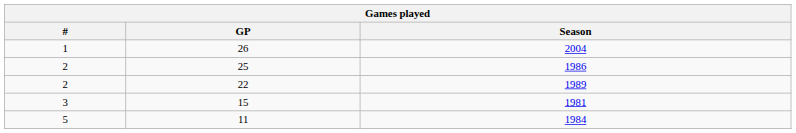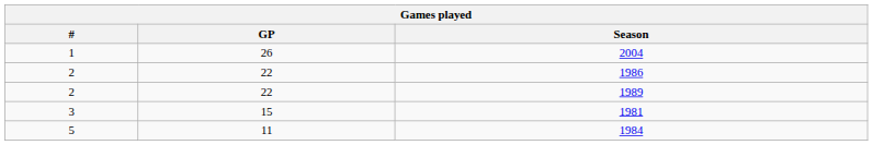1986 | GP: 25 -> 22
